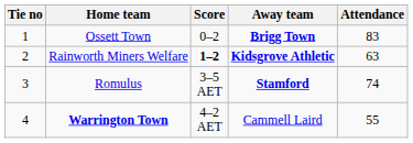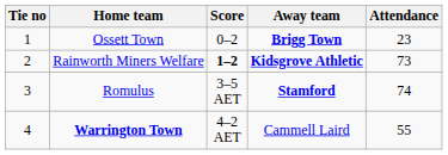Ossett Town | Attendance: 83 -> 23
Rainworth Miners Welfare | Attendance: 63 -> 73
